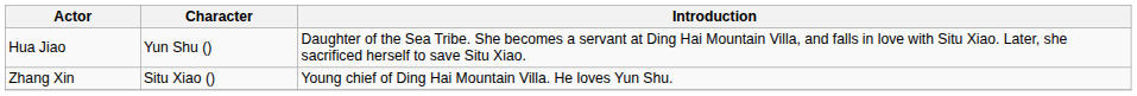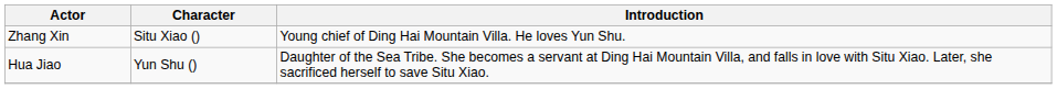rows swapped: Zhang Xin <-> Hua Jiao
